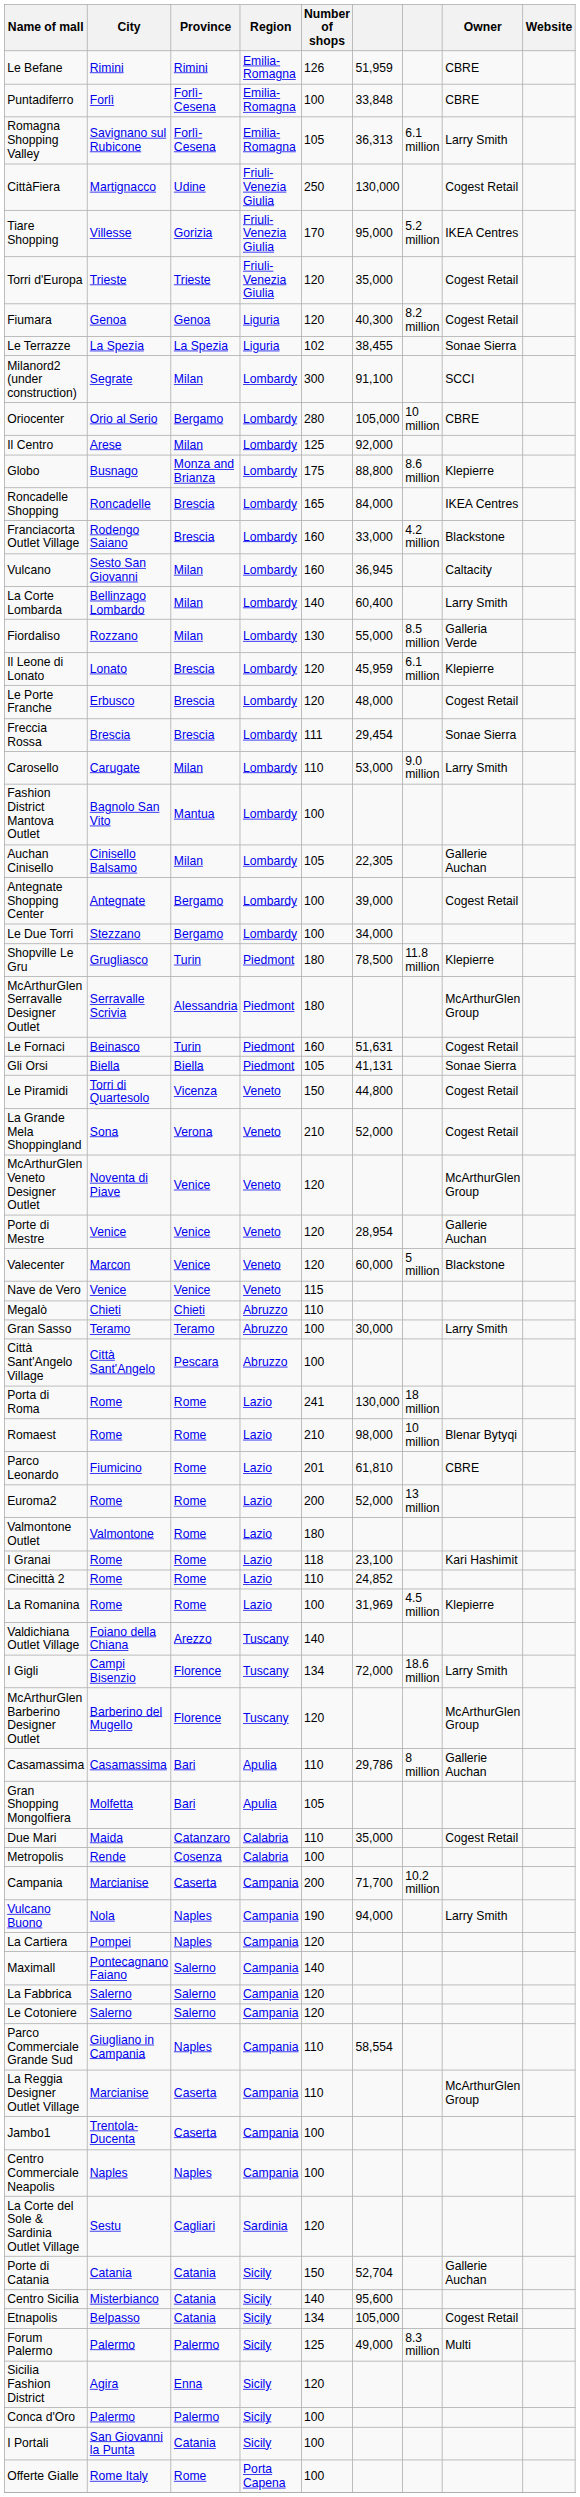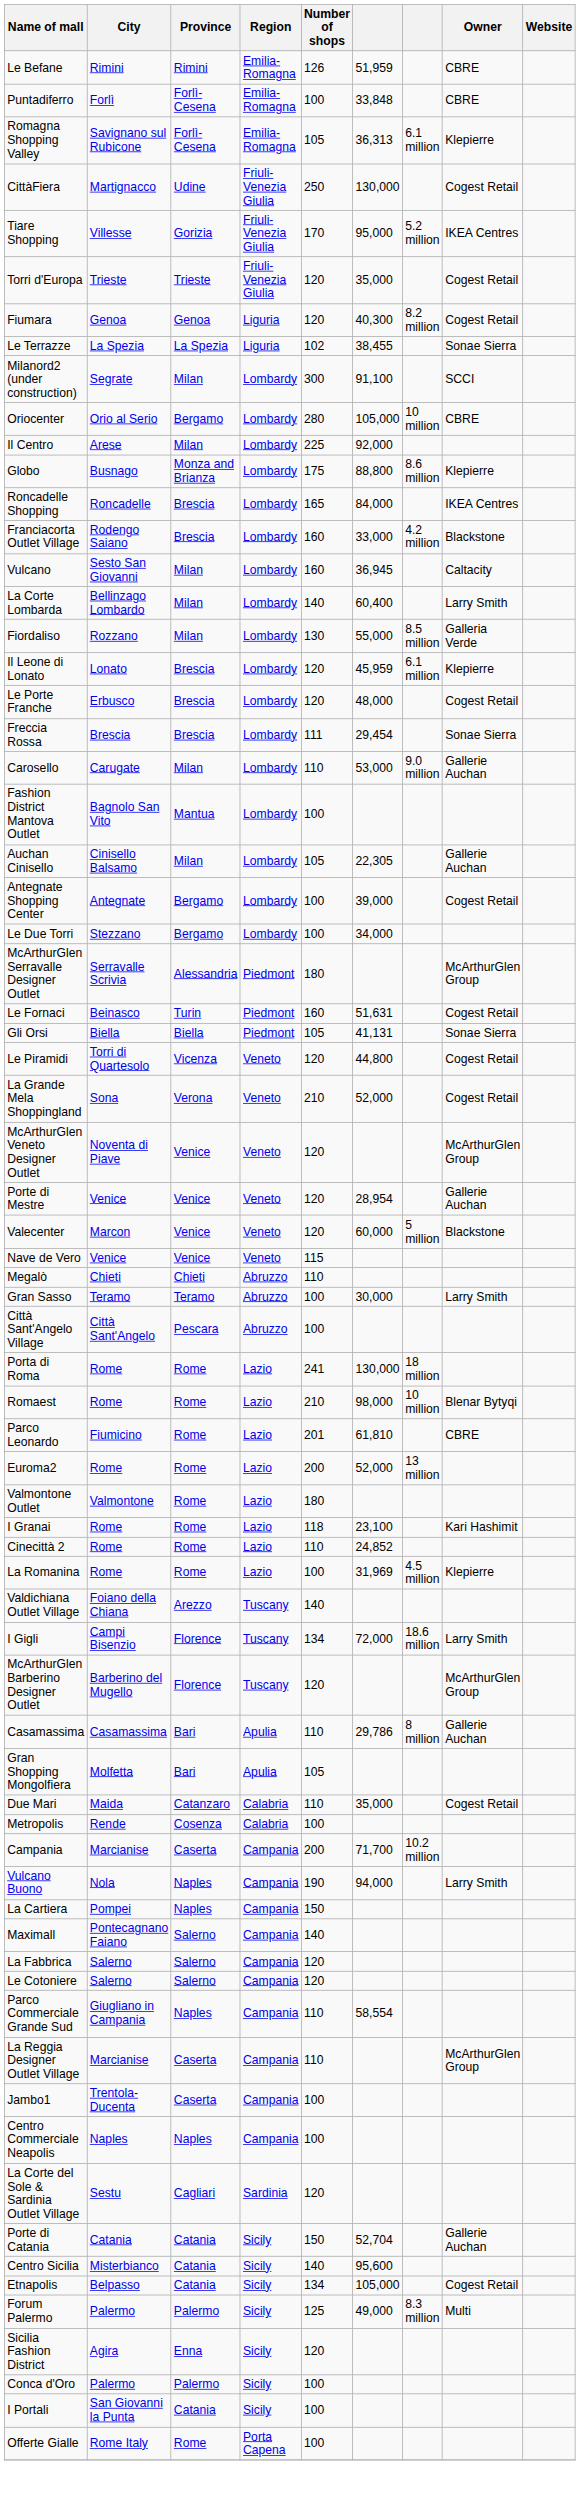Romagna Shopping Valley | Owner: Larry Smith -> Klepierre
Il Centro | Number of shops: 125 -> 225
Carosello | Owner: Larry Smith -> Gallerie Auchan
- row: Shopville Le Gru | Grugliasco | Turin | Piedmont | 180 | 78,500 | 11.8 million | Klepierre
Le Piramidi | Number of shops: 150 -> 120
La Cartiera | Number of shops: 120 -> 150
